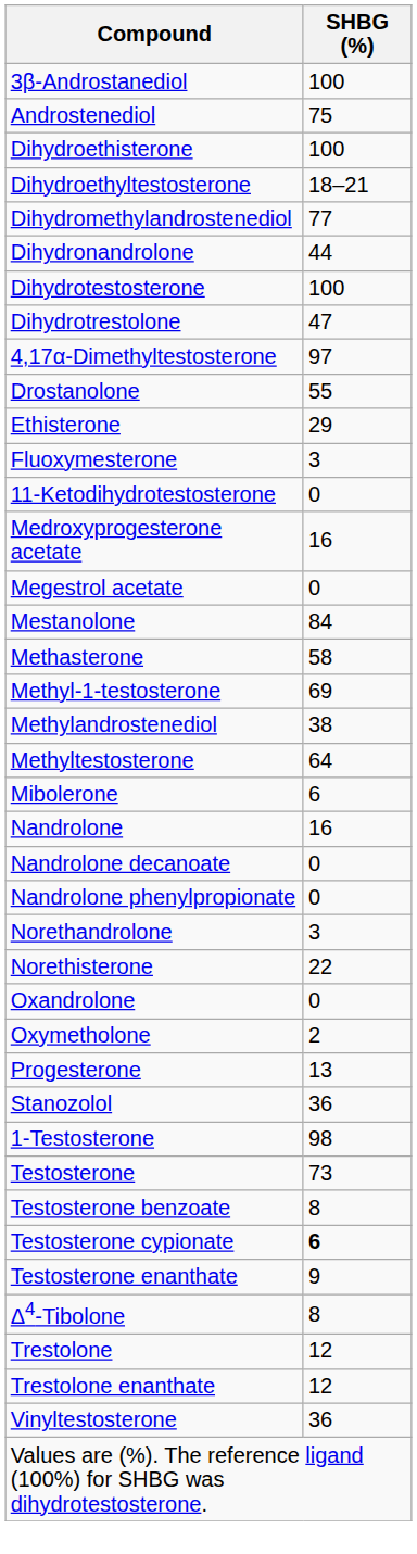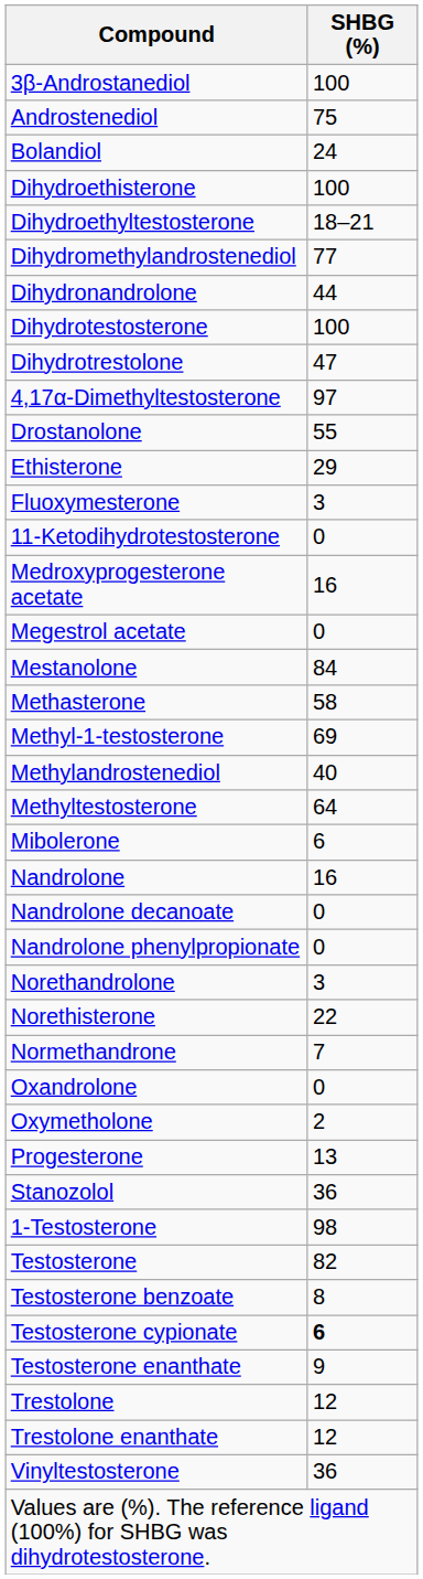+ row: Bolandiol | 24
Methylandrostenediol | SHBG (%): 38 -> 40
+ row: Normethandrone | 7
Testosterone | SHBG (%): 73 -> 82
- row: Δ4-Tibolone | 8
